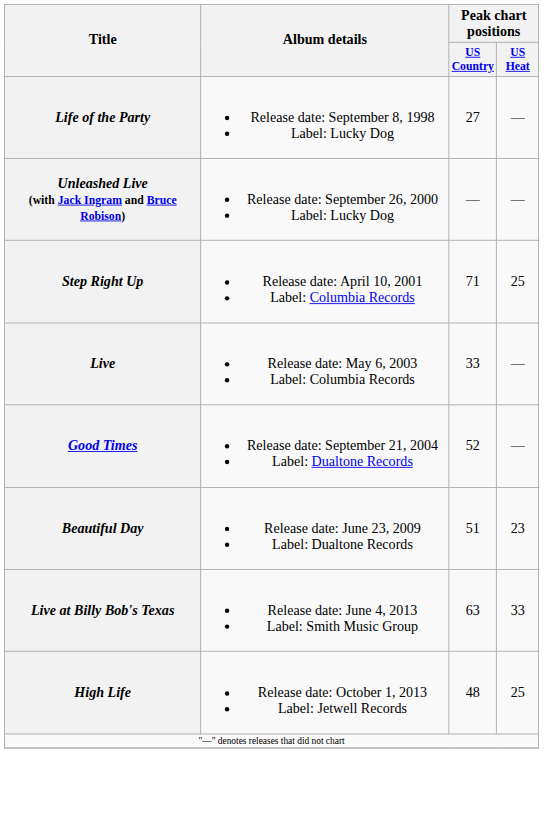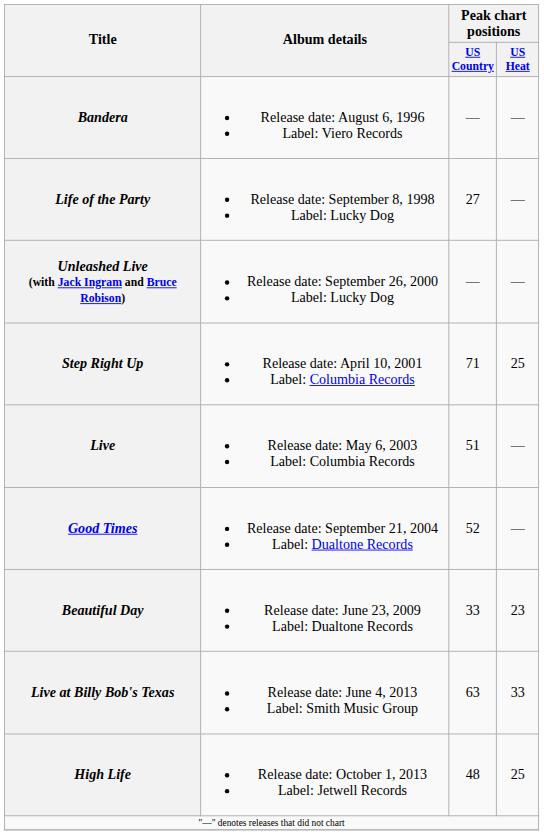+ row: Bandera | Release date: August 6, 1996 Label: Viero Records | — | —
Live | Peak chart positions / US Country: 33 -> 51
Beautiful Day | Peak chart positions / US Country: 51 -> 33
